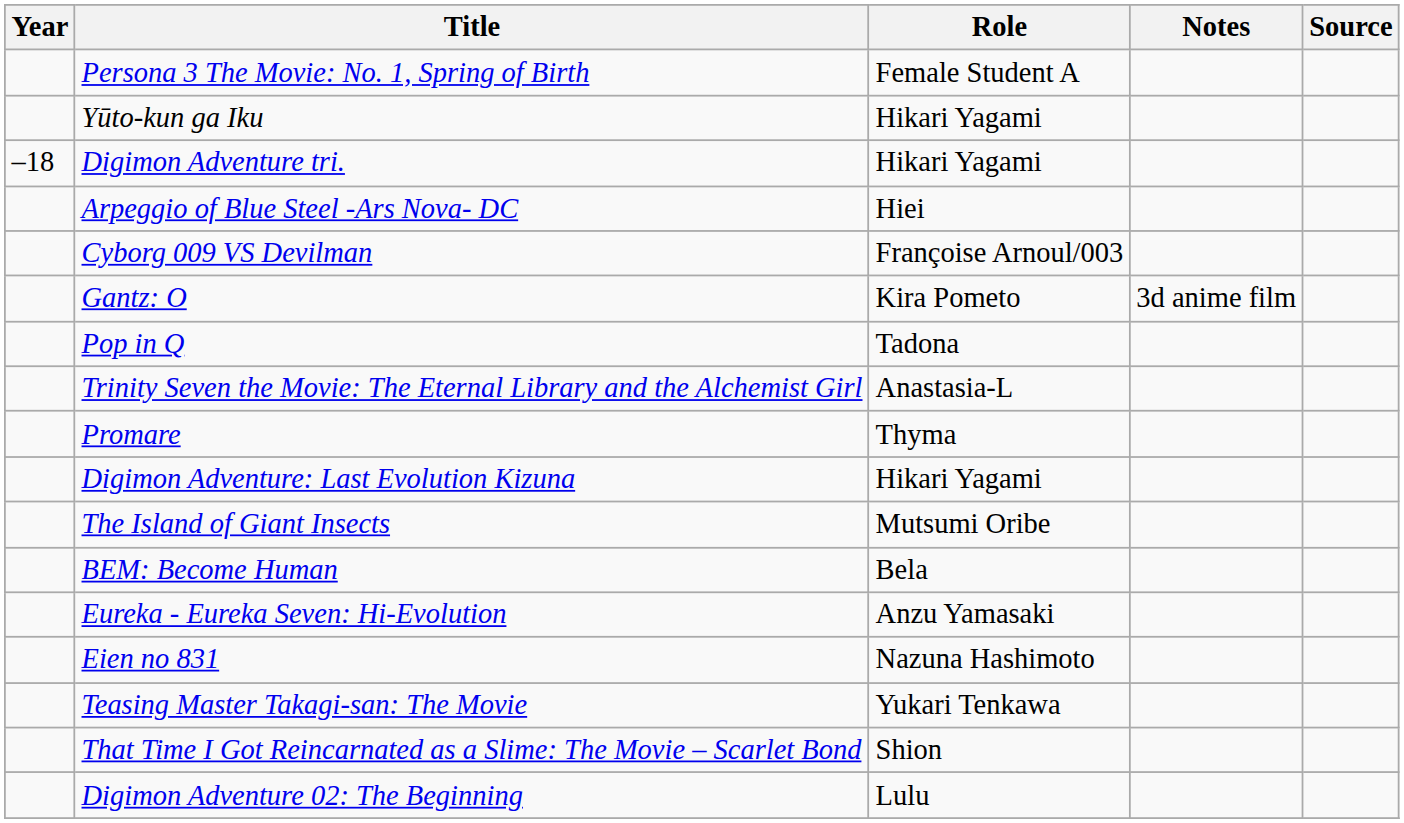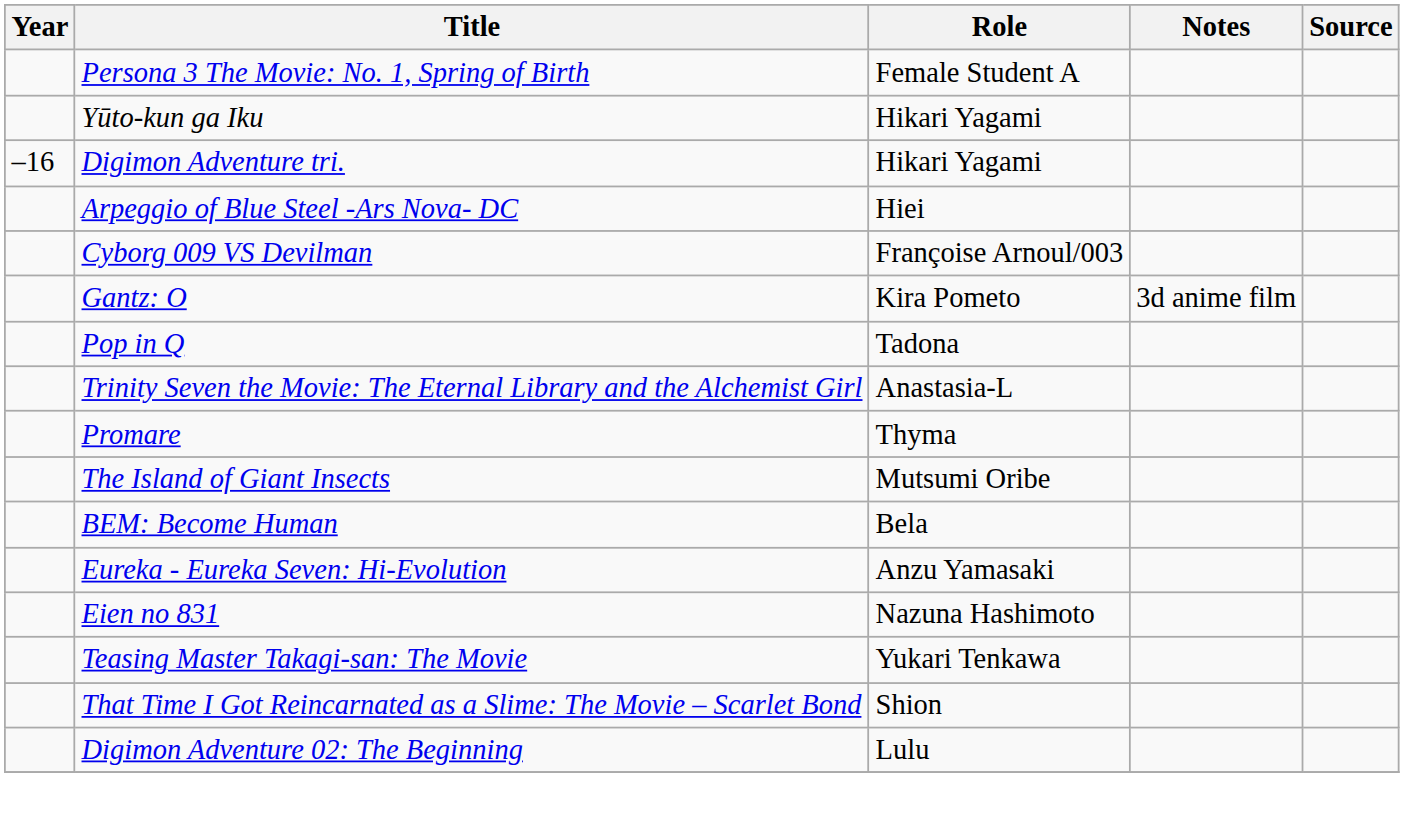Digimon Adventure tri. | Year: –18 -> –16
- row: Digimon Adventure: Last Evolution Kizuna | Hikari Yagami
